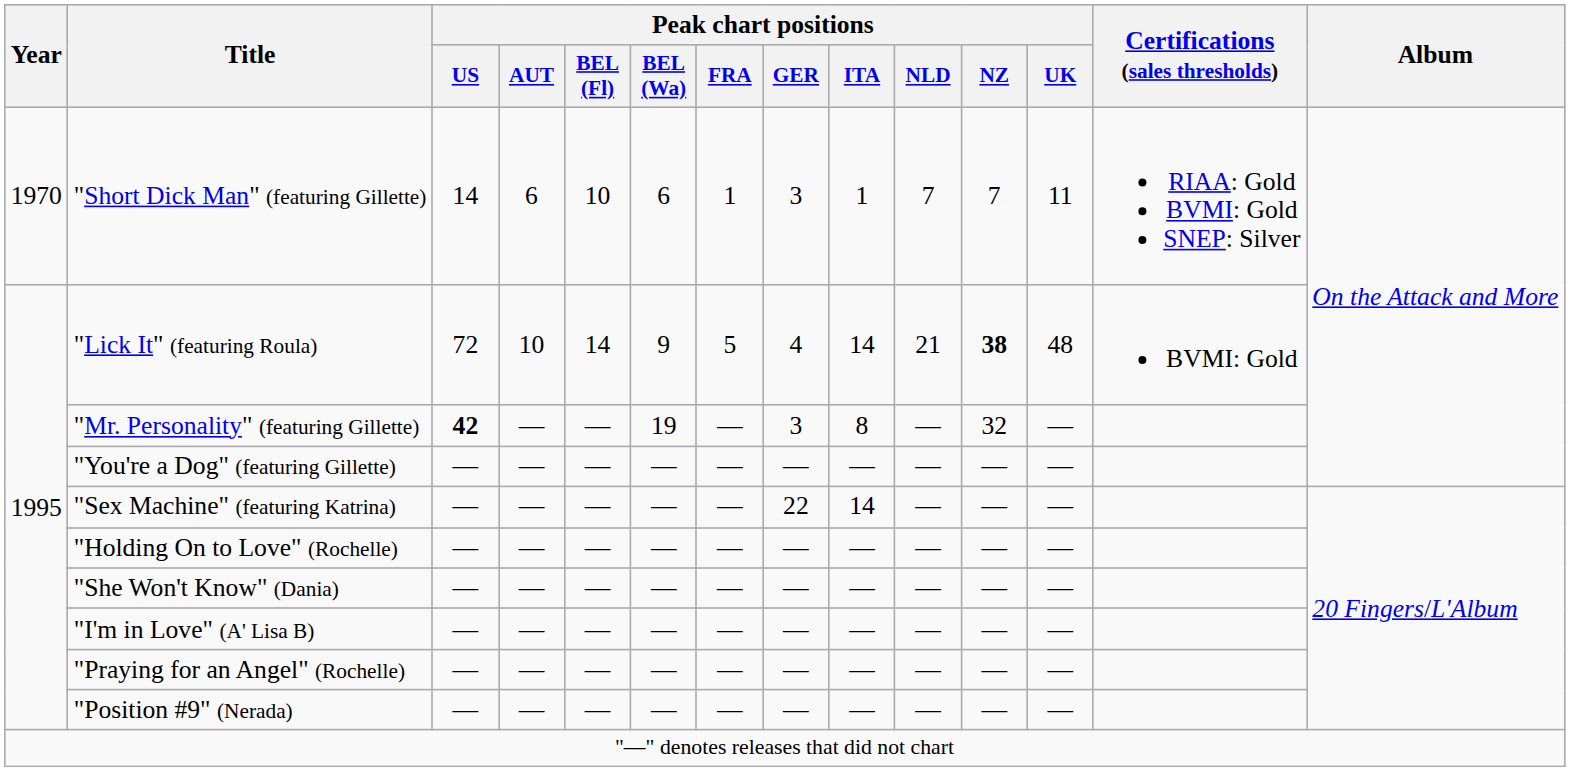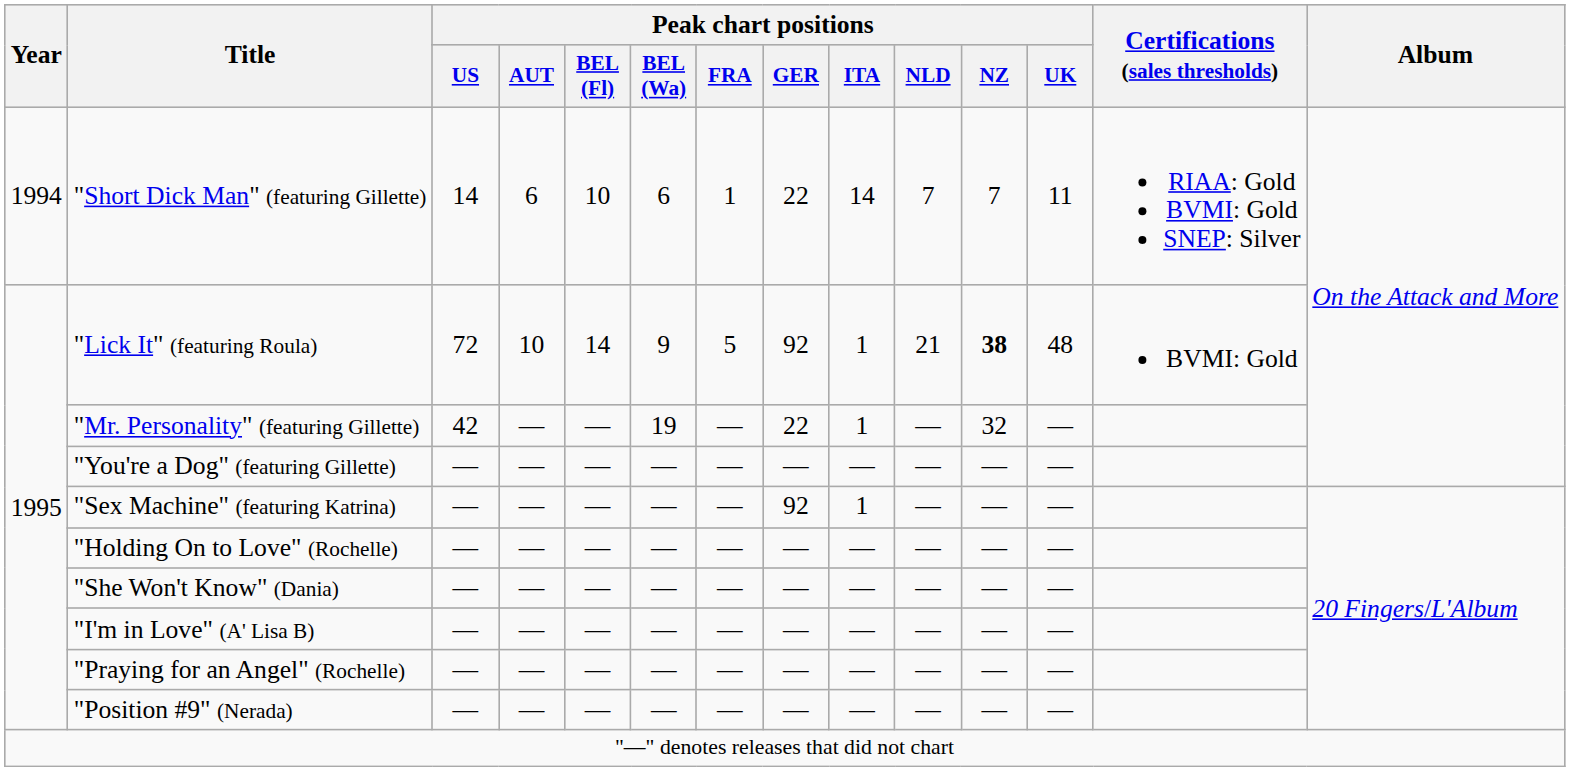"Short Dick Man" (featuring Gillette) | Year: 1970 -> 1994
"Short Dick Man" (featuring Gillette) | Peak chart positions / GER: 3 -> 22
"Short Dick Man" (featuring Gillette) | Peak chart positions / ITA: 1 -> 14
"Lick It" (featuring Roula) | Peak chart positions / GER: 4 -> 92
"Lick It" (featuring Roula) | Peak chart positions / ITA: 14 -> 1
"Mr. Personality" (featuring Gillette) | Peak chart positions / US: bold -> normal
"Mr. Personality" (featuring Gillette) | Peak chart positions / GER: 3 -> 22
"Mr. Personality" (featuring Gillette) | Peak chart positions / ITA: 8 -> 1
"Sex Machine" (featuring Katrina) | Peak chart positions / GER: 22 -> 92
"Sex Machine" (featuring Katrina) | Peak chart positions / ITA: 14 -> 1
